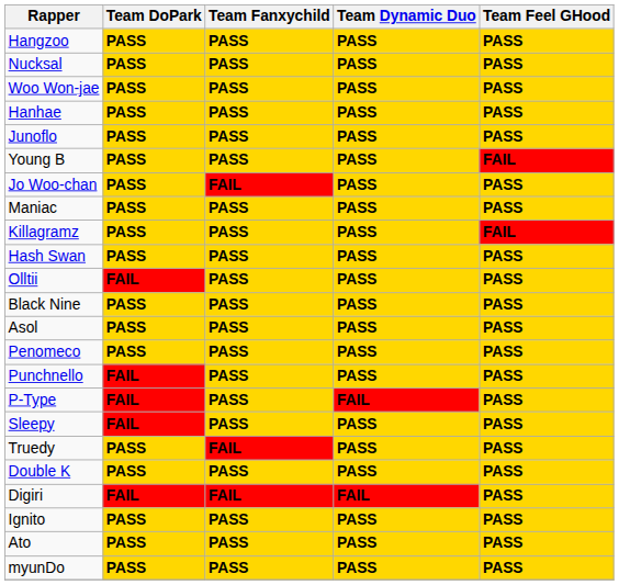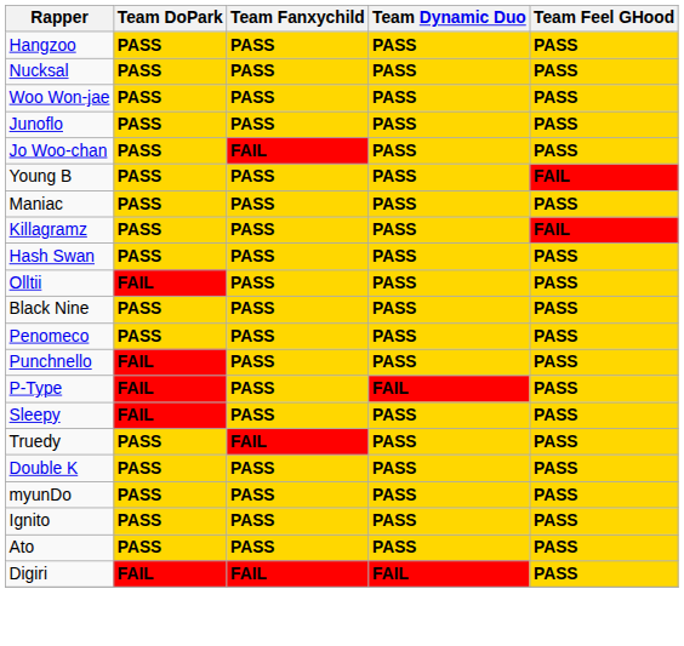- row: Hanhae | PASS | PASS | PASS | PASS
rows swapped: Jo Woo-chan <-> Young B
- row: Asol | PASS | PASS | PASS | PASS
rows swapped: myunDo <-> Digiri
